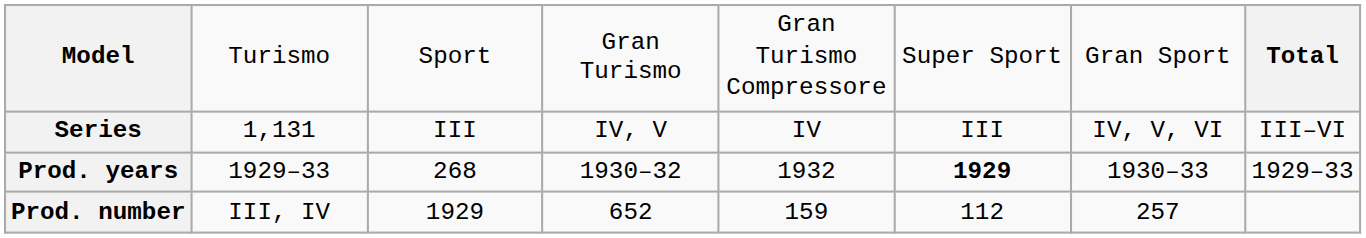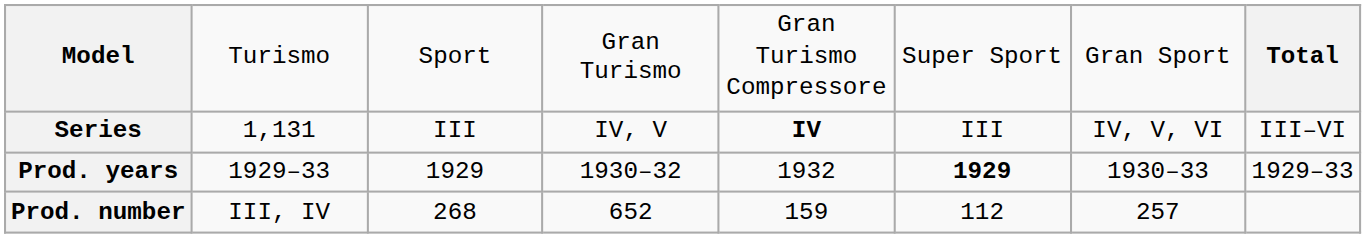Series | column 5: normal -> bold
Prod. years | column 3: 268 -> 1929
Prod. number | column 3: 1929 -> 268
